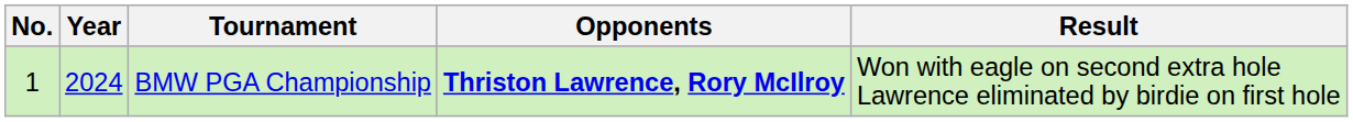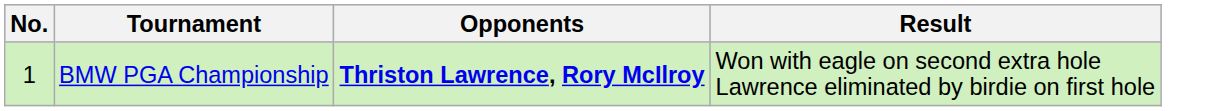- column: Year | 2024
